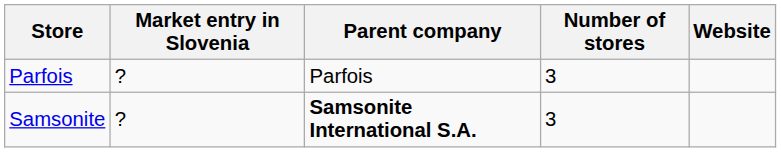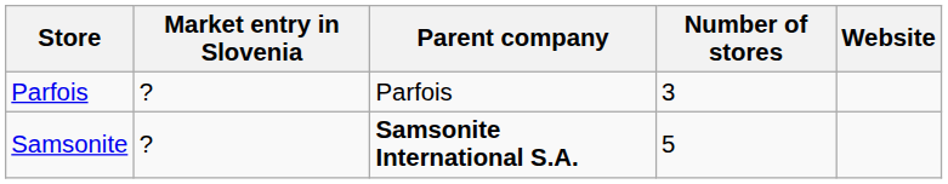Samsonite | Number of stores: 3 -> 5
